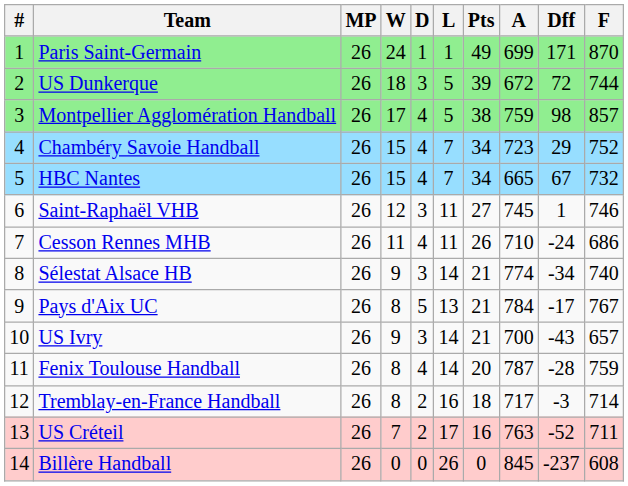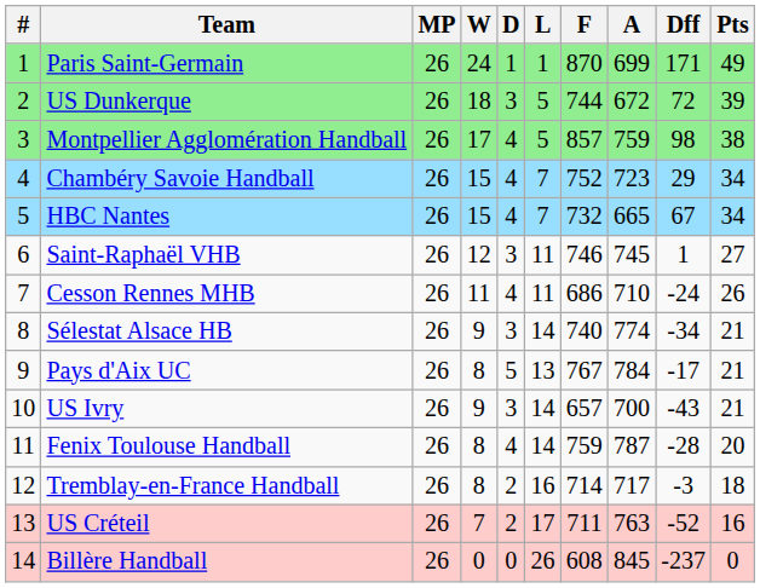columns swapped: F <-> Pts
